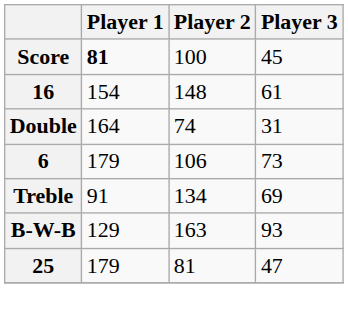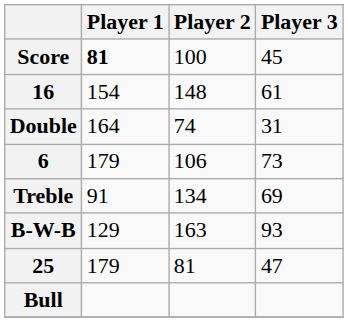+ row: Bull
